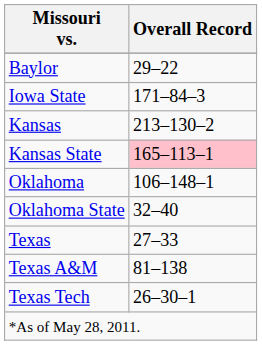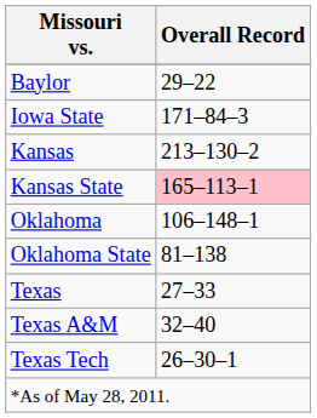Oklahoma State | Overall Record: 32–40 -> 81–138
Texas A&M | Overall Record: 81–138 -> 32–40
